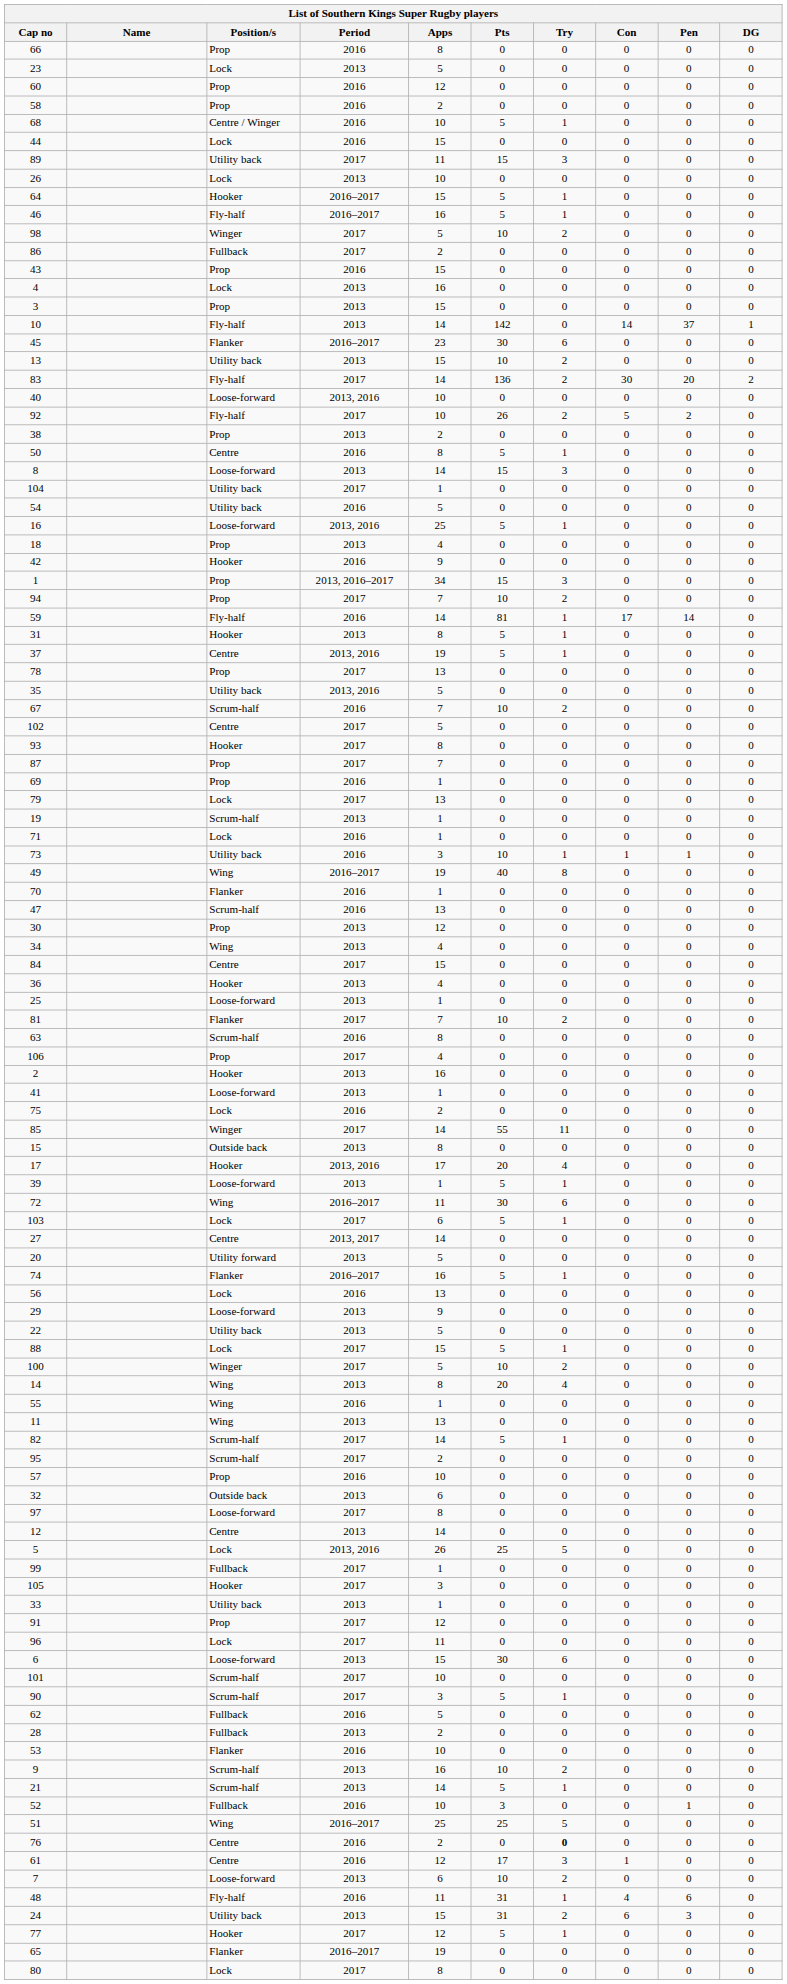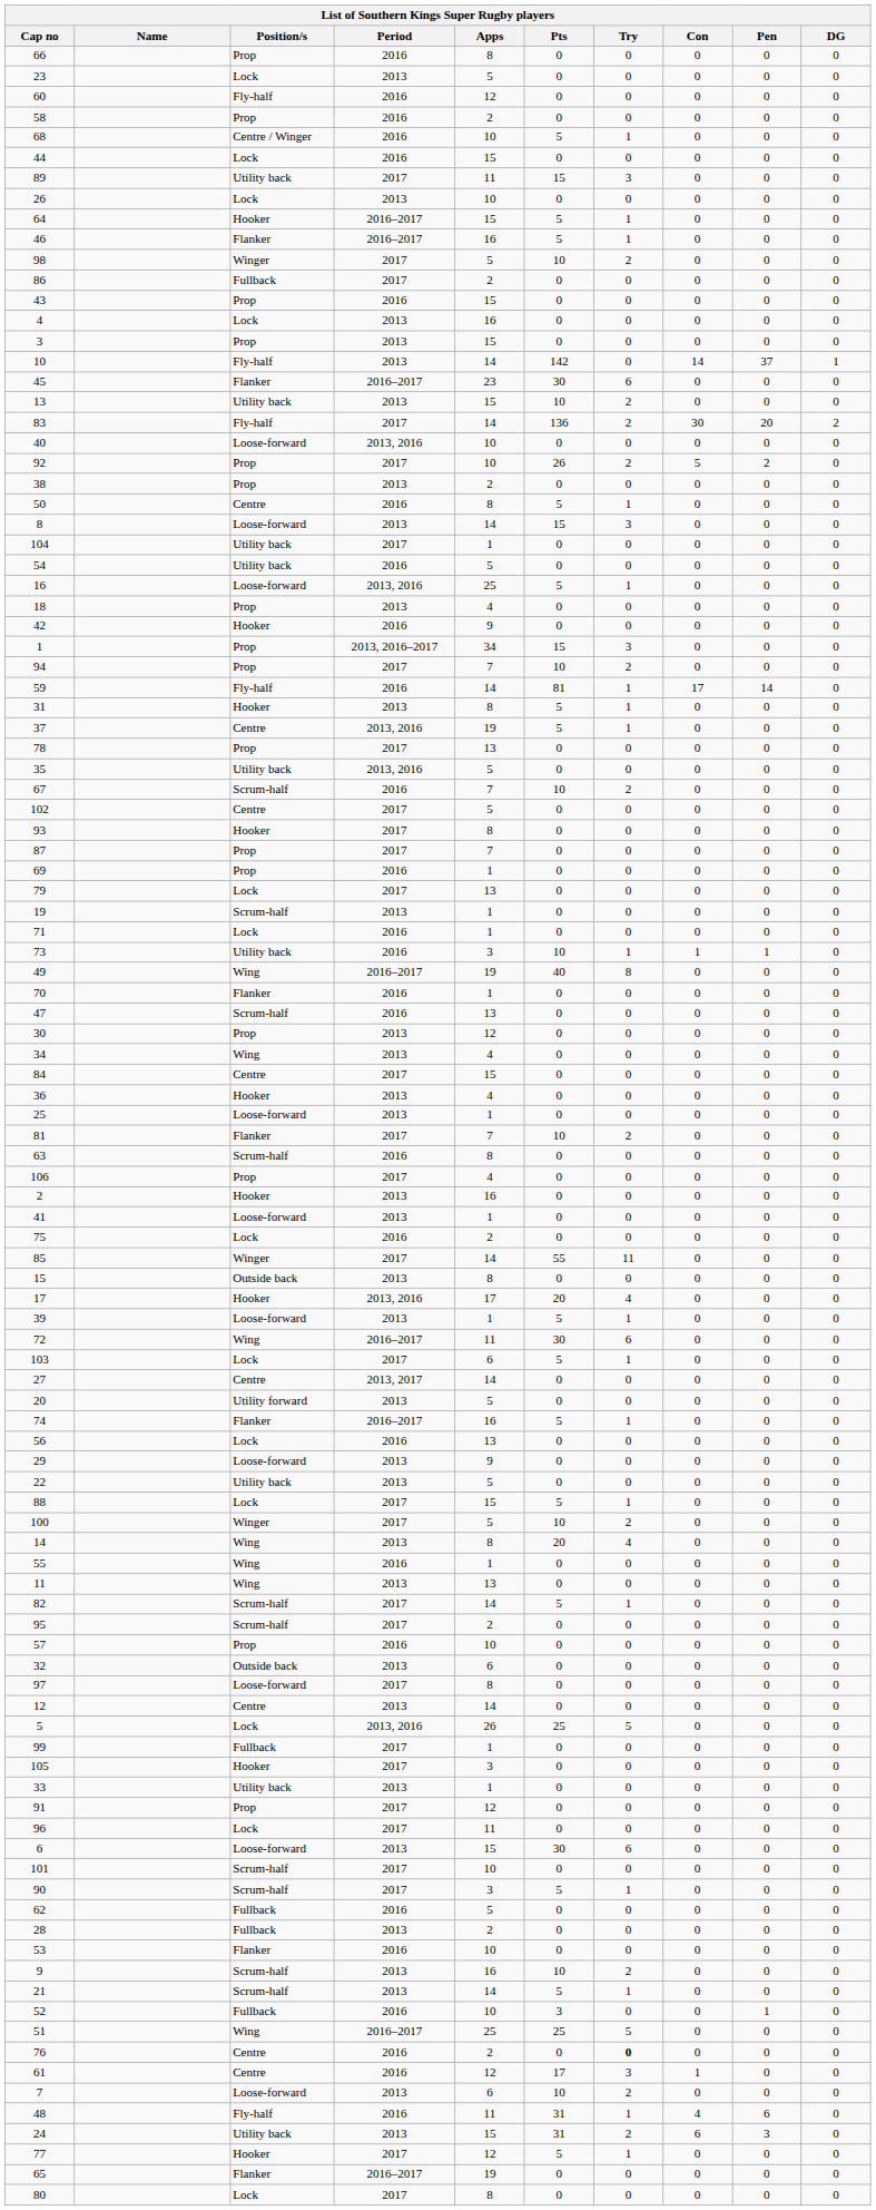60 | Position/s: Prop -> Fly-half
46 | Position/s: Fly-half -> Flanker
92 | Position/s: Fly-half -> Prop
